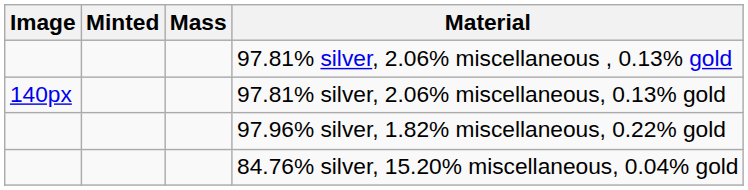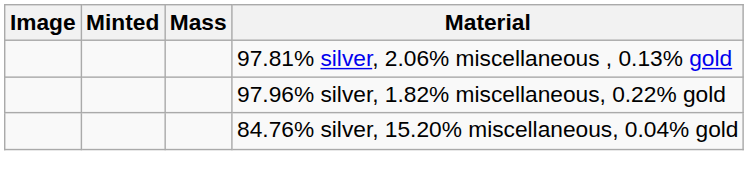- row: 140px | 97.81% silver, 2.06% miscellaneous, 0.13% gold
